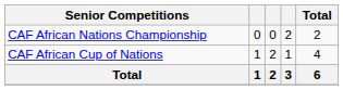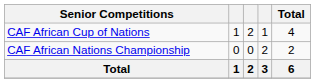rows swapped: CAF African Cup of Nations <-> CAF African Nations Championship
